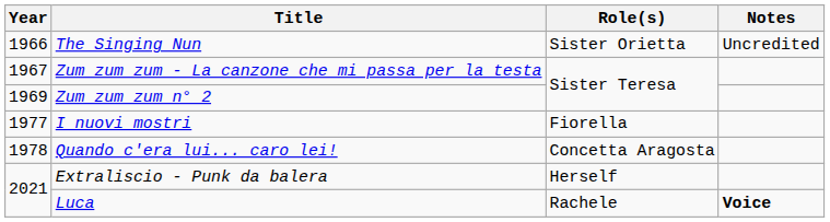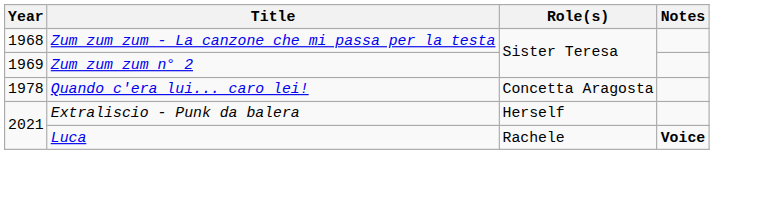- row: 1966 | The Singing Nun | Sister Orietta | Uncredited
Zum zum zum - La canzone che mi passa per la testa | Year: 1967 -> 1968
- row: 1977 | I nuovi mostri | Fiorella
